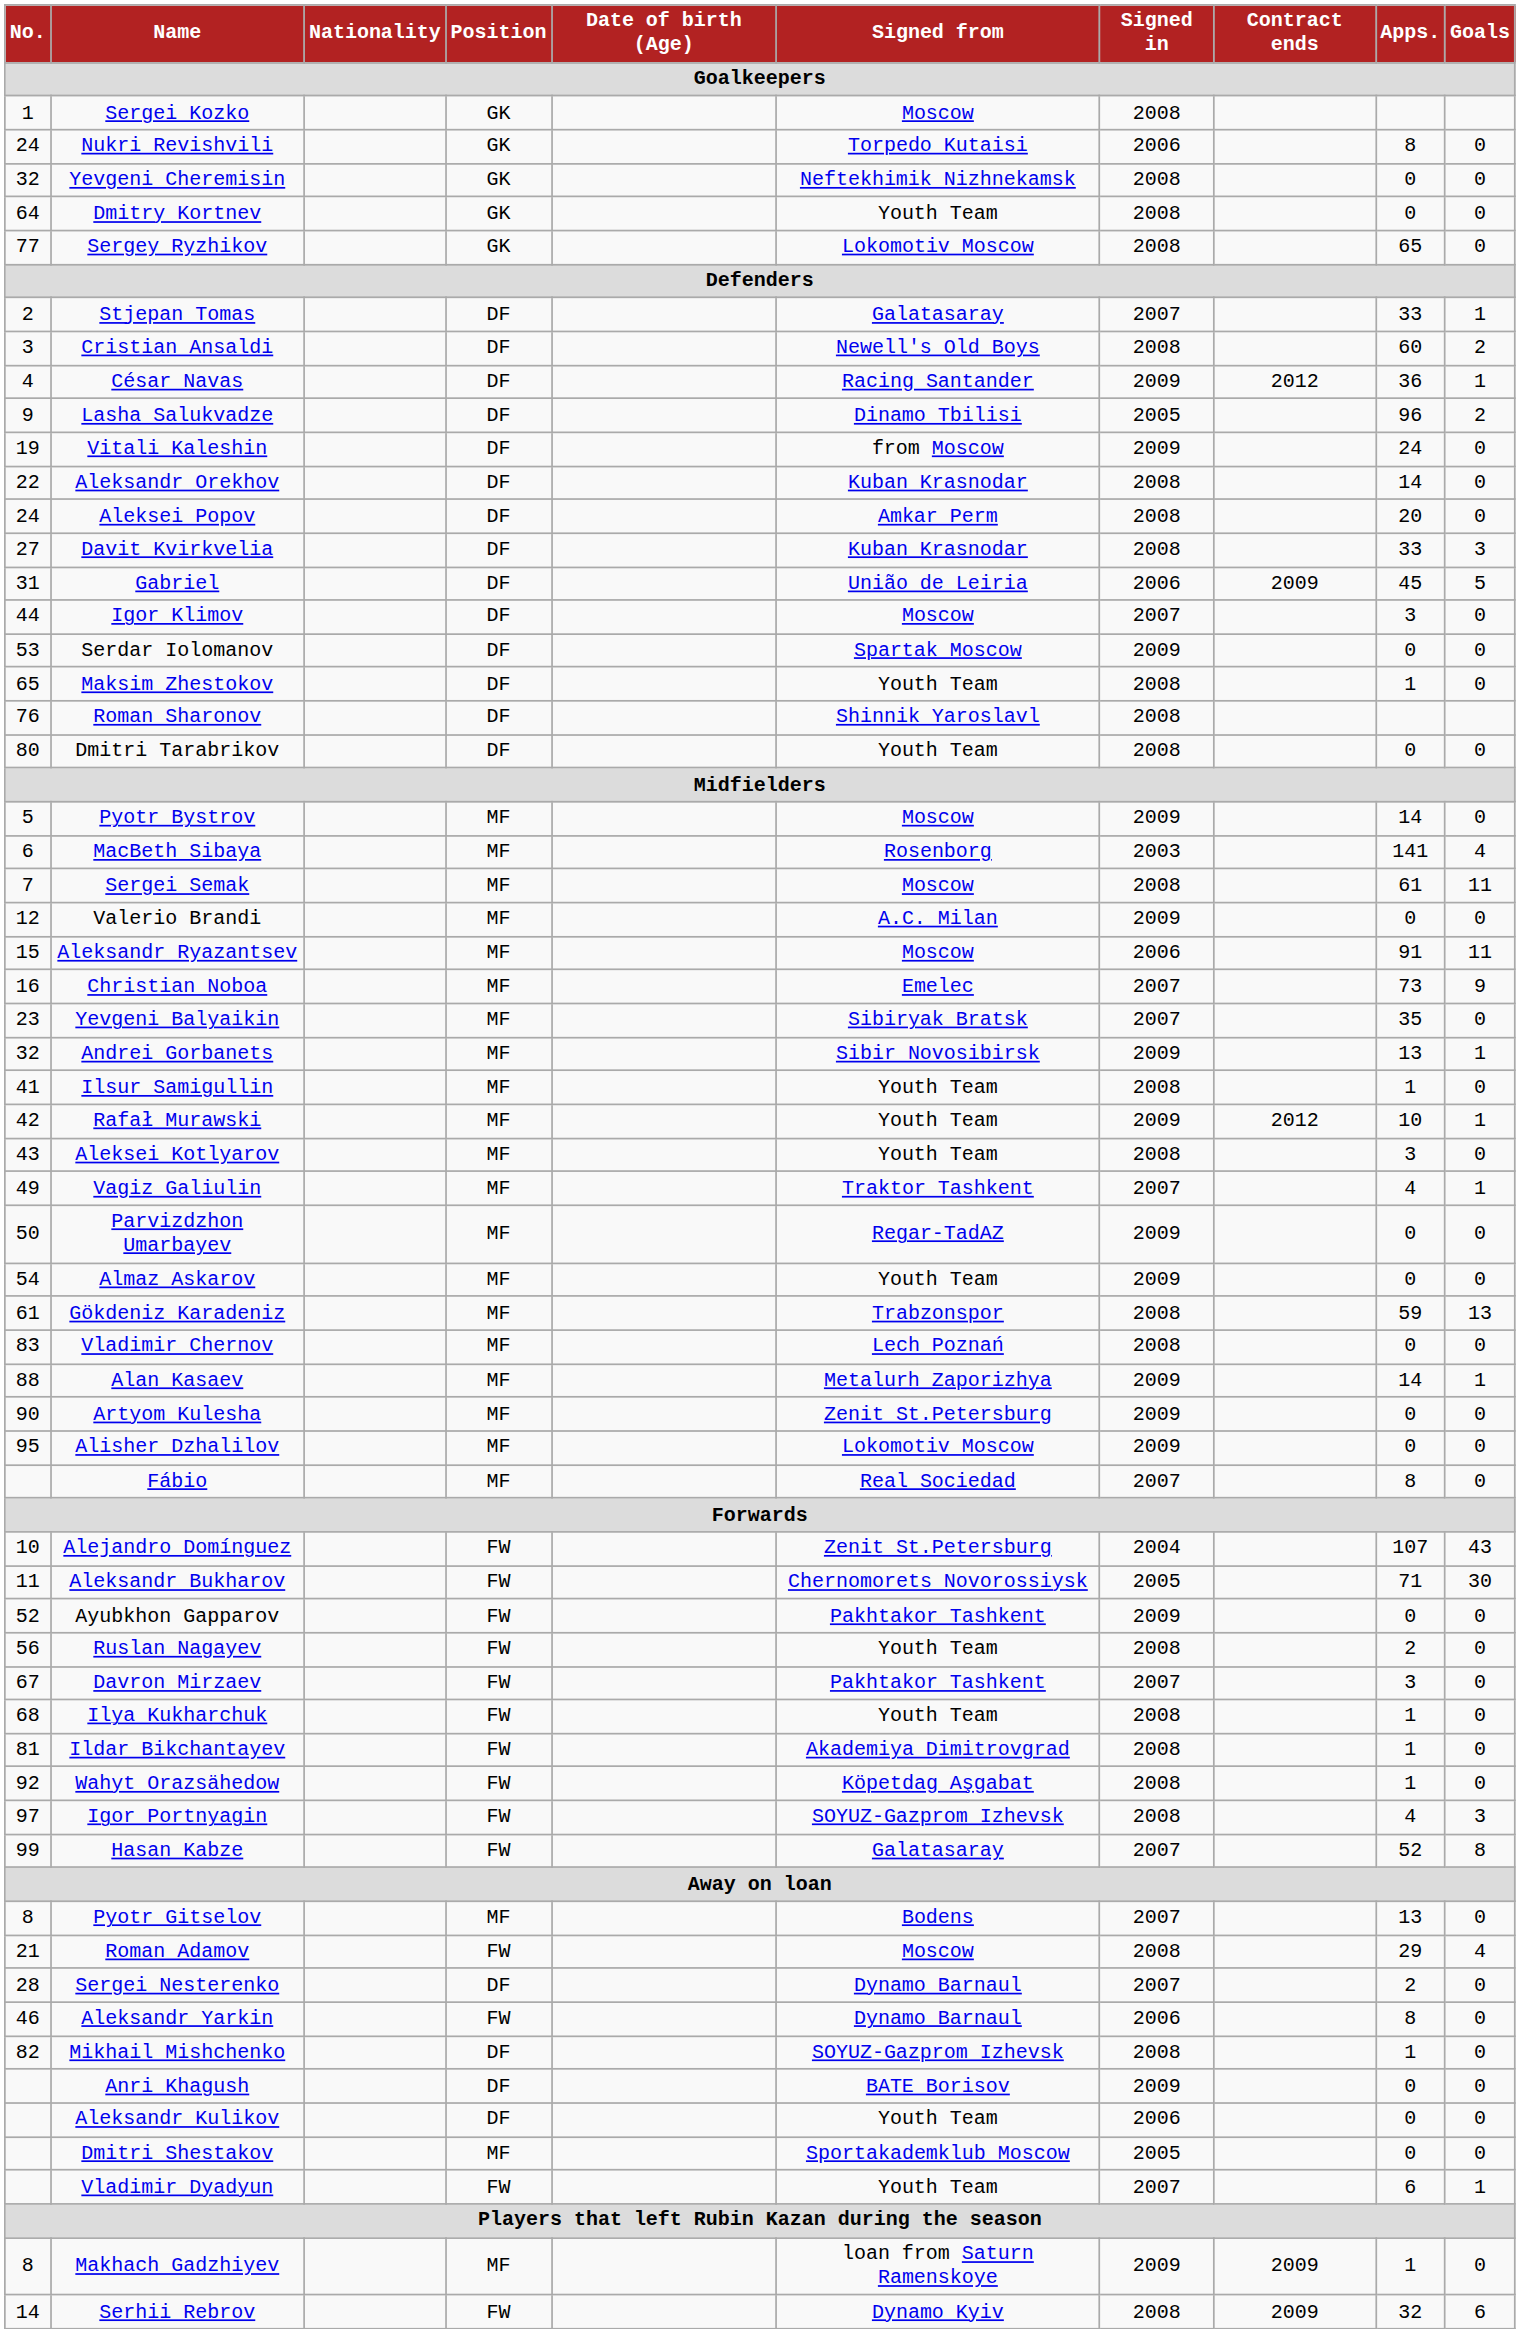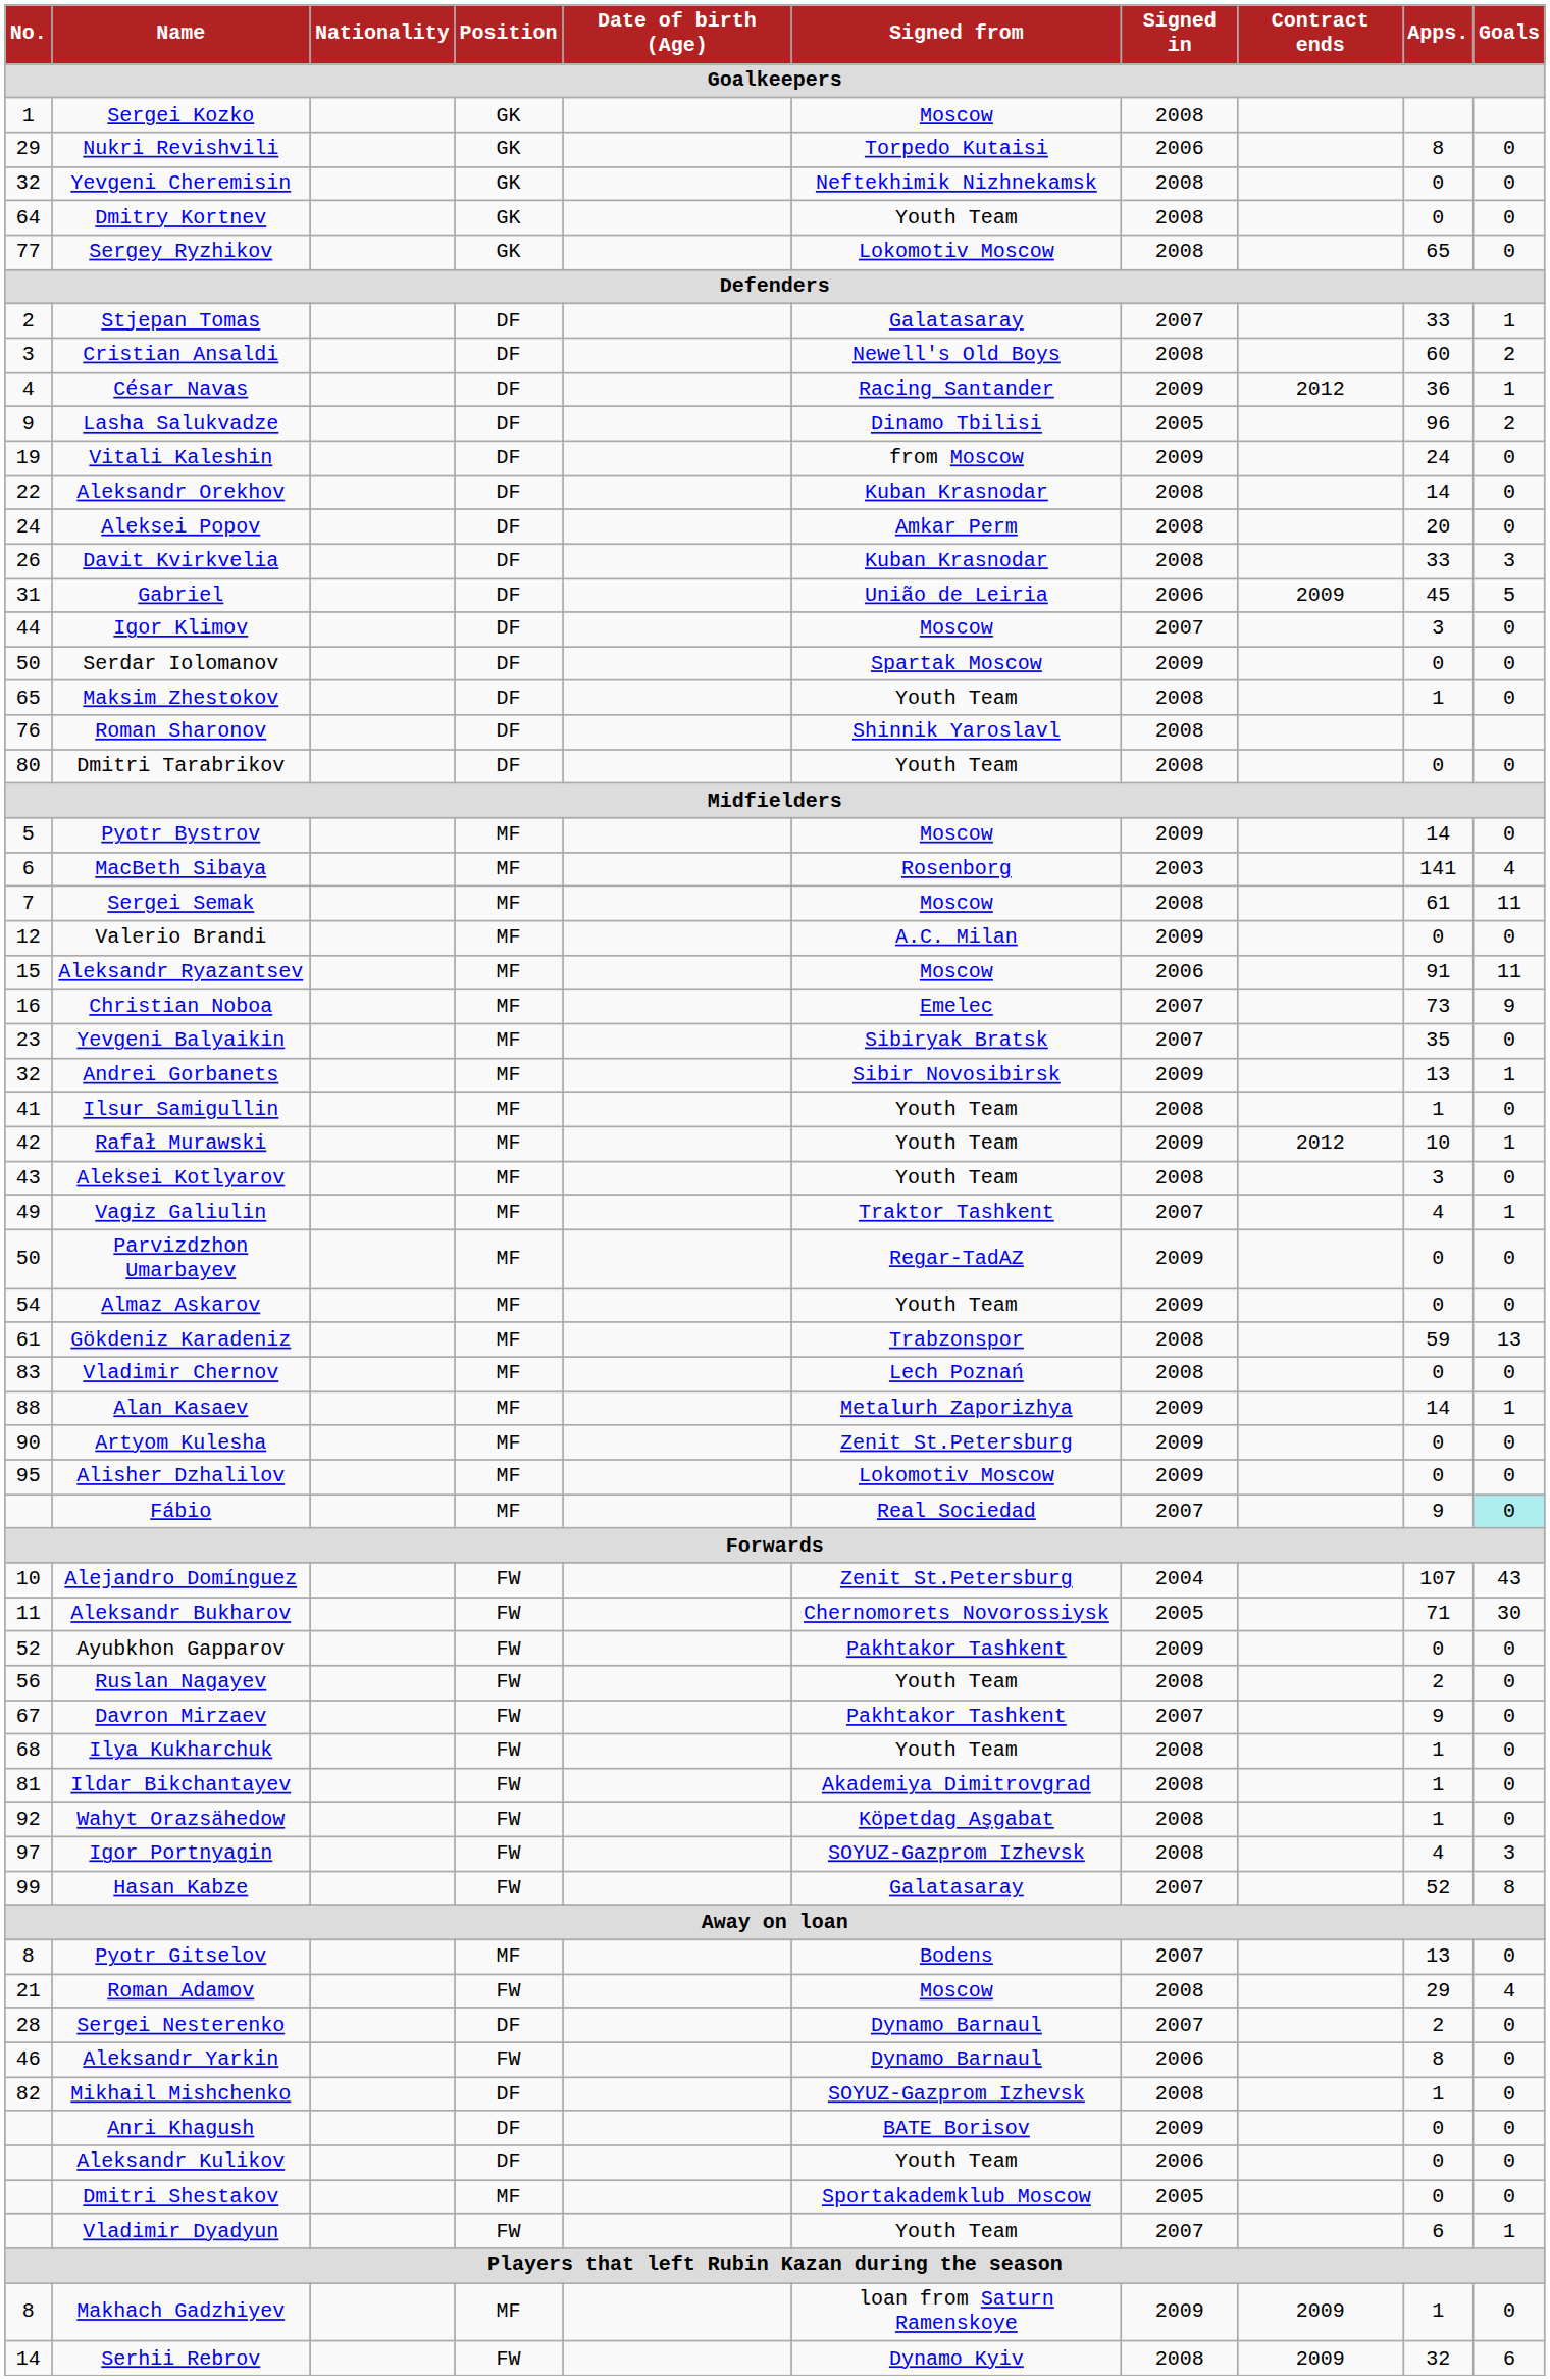Nukri Revishvili | No.: 24 -> 29
Davit Kvirkvelia | No.: 27 -> 26
Serdar Iolomanov | No.: 53 -> 50
Fábio | Apps.: 8 -> 9
Fábio | Goals: no background -> paleturquoise background
Davron Mirzaev | Apps.: 3 -> 9
